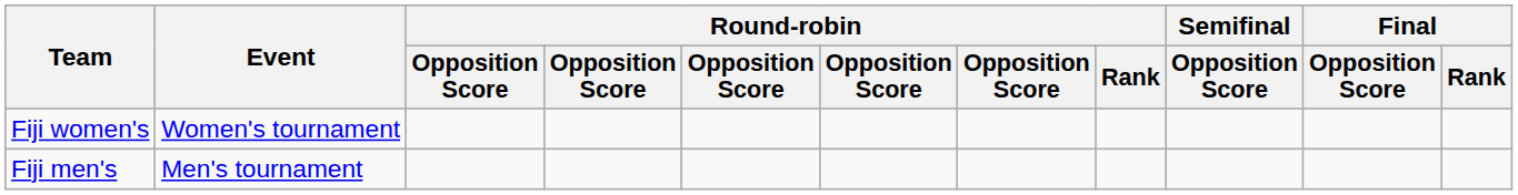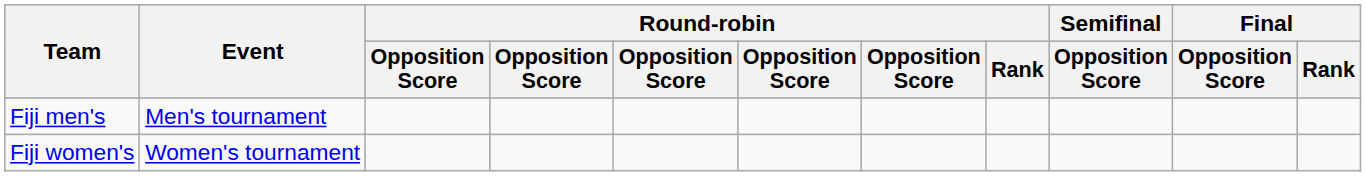rows swapped: Fiji men's <-> Fiji women's
